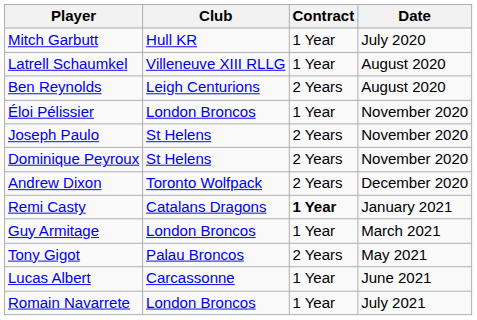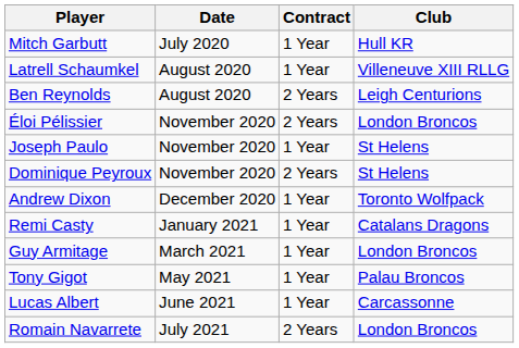columns swapped: Club <-> Date
Éloi Pélissier | Contract: 1 Year -> 2 Years
Joseph Paulo | Contract: 2 Years -> 1 Year
Andrew Dixon | Contract: 2 Years -> 1 Year
Remi Casty | Contract: bold -> normal
Tony Gigot | Contract: 2 Years -> 1 Year
Romain Navarrete | Contract: 1 Year -> 2 Years
